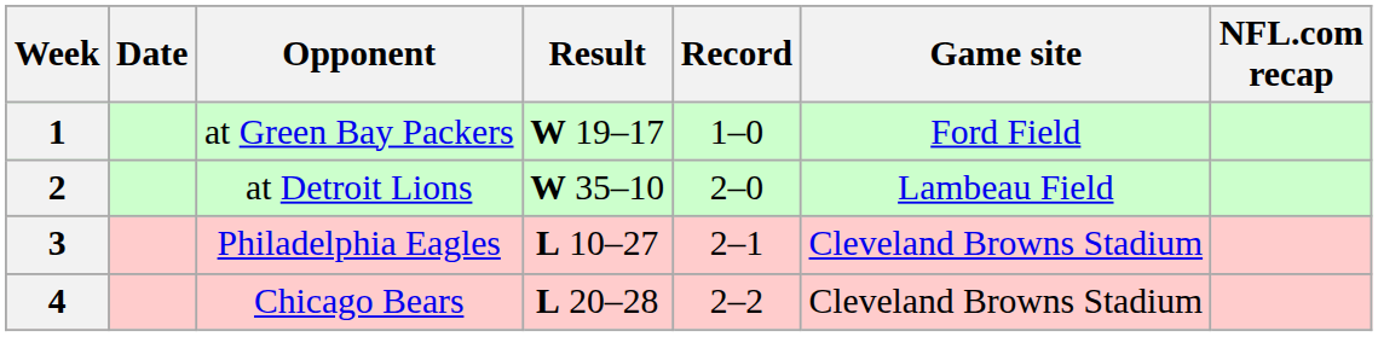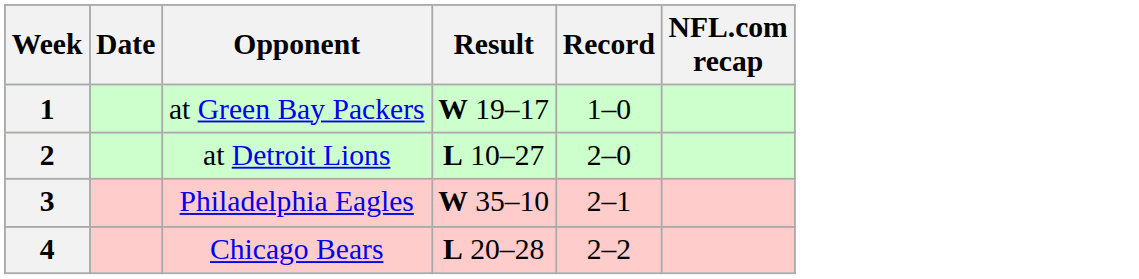- column: Game site | Ford Field | Lambeau Field | Cleveland Browns Stadium | Cleveland Browns Stadium
2 | Result: W 35–10 -> L 10–27
3 | Result: L 10–27 -> W 35–10
